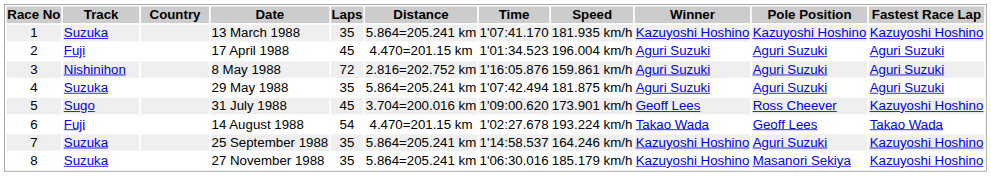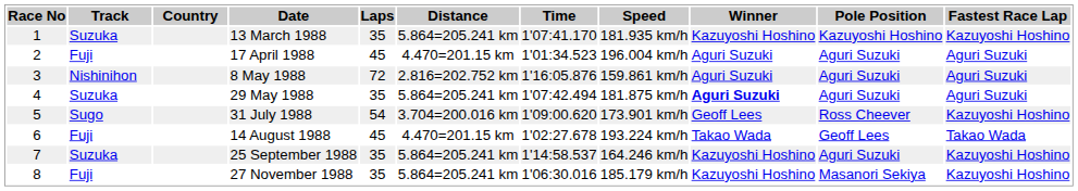29 May 1988 | Winner: normal -> bold
31 July 1988 | Laps: 45 -> 54
14 August 1988 | Laps: 54 -> 45
27 November 1988 | Track: Suzuka -> Fuji
